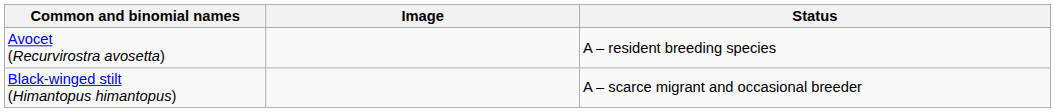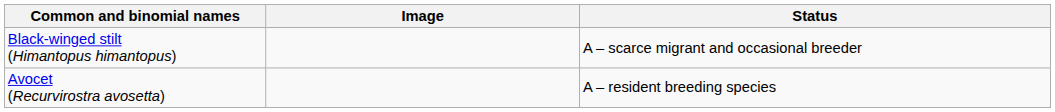rows swapped: Black-winged stilt (Himantopus himantopus) <-> Avocet (Recurvirostra avosetta)
